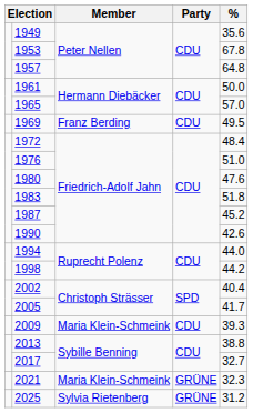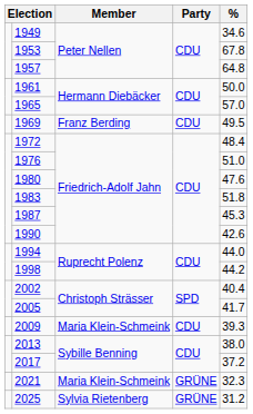1949 | %: 35.6 -> 34.6
1987 | %: 45.2 -> 45.3
2013 | %: 38.8 -> 38.0
2017 | %: 32.7 -> 37.2
